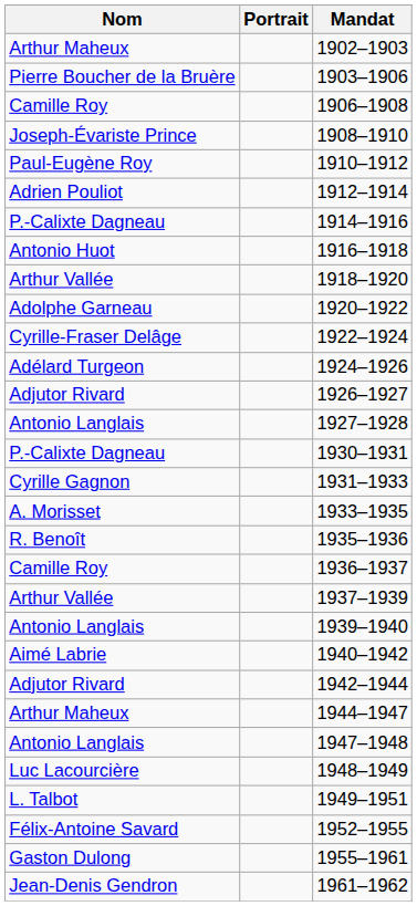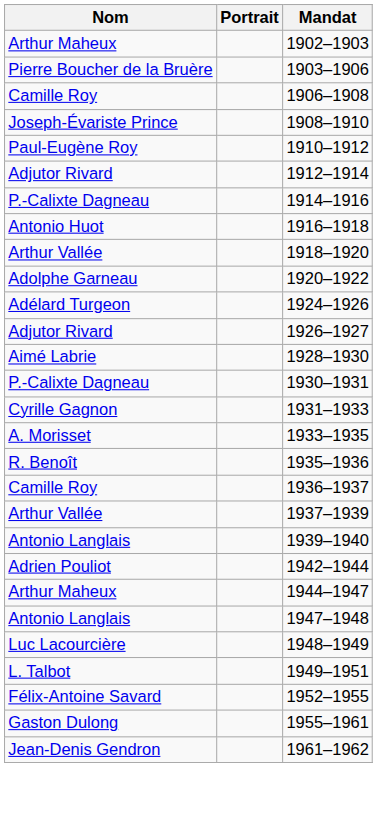1912–1914 | Nom: Adrien Pouliot -> Adjutor Rivard
- row: Cyrille-Fraser Delâge | 1922–1924
- row: Antonio Langlais | 1927–1928
+ row: Aimé Labrie | 1928–1930
- row: Aimé Labrie | 1940–1942
1942–1944 | Nom: Adjutor Rivard -> Adrien Pouliot
